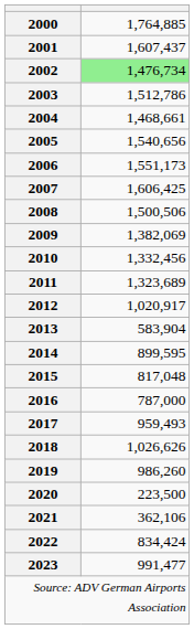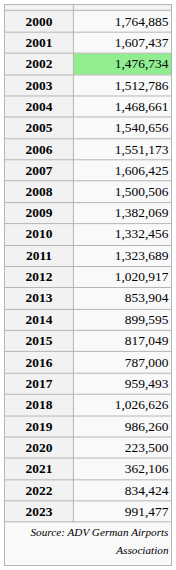2013 | column 2: 583,904 -> 853,904
2015 | column 2: 817,048 -> 817,049
